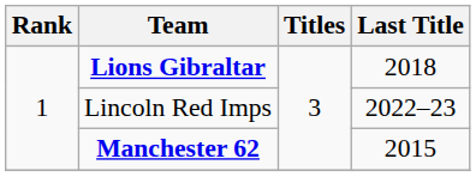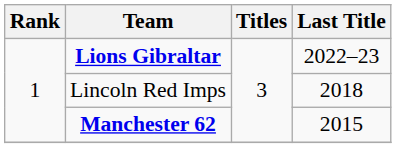Lions Gibraltar | Last Title: 2018 -> 2022–23
Lincoln Red Imps | Last Title: 2022–23 -> 2018
